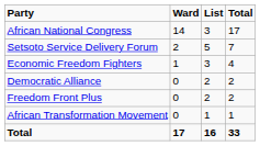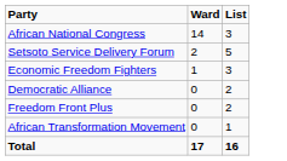- column: Total | 17 | 7 | 4 | 2 | 2 | 1 | 33
